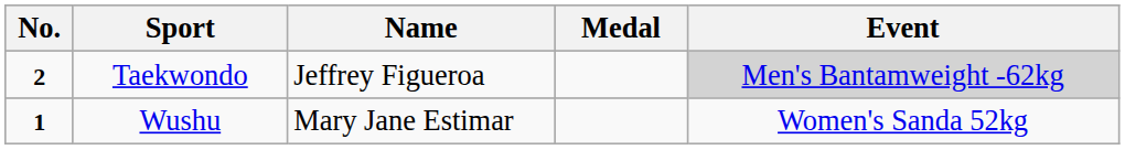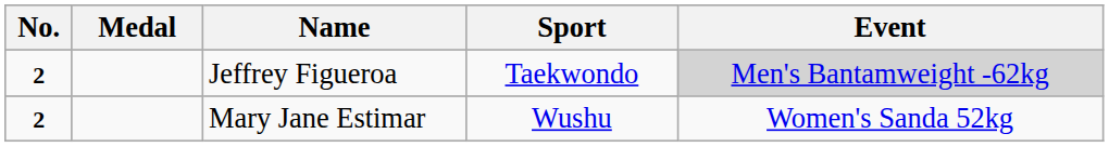columns swapped: Medal <-> Sport
Mary Jane Estimar | No.: 1 -> 2
